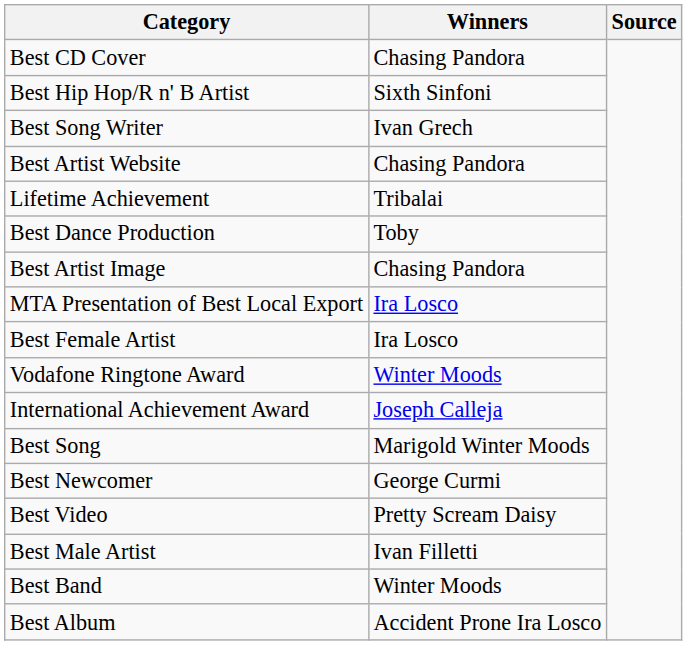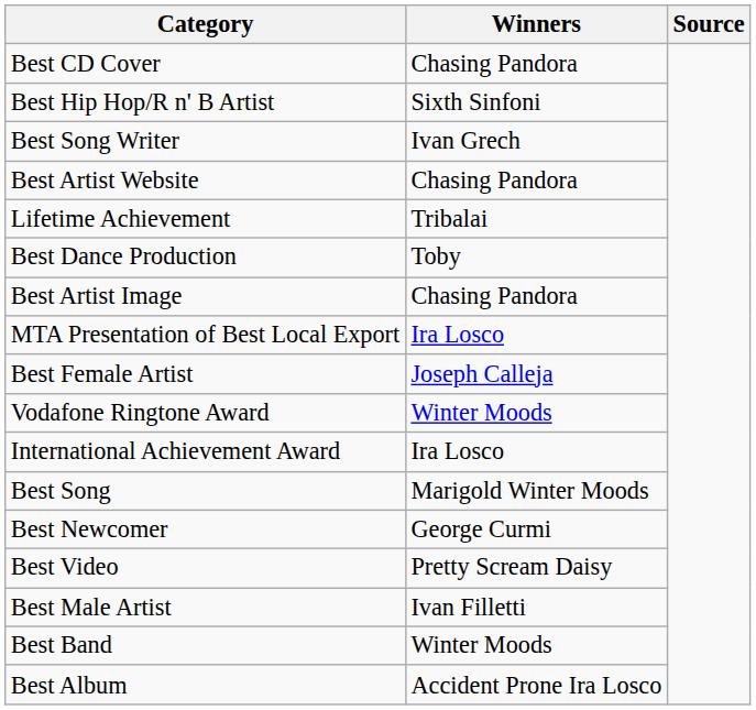Best Female Artist | Winners: Ira Losco -> Joseph Calleja
International Achievement Award | Winners: Joseph Calleja -> Ira Losco
